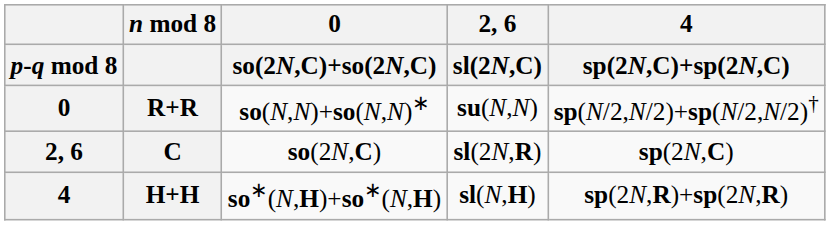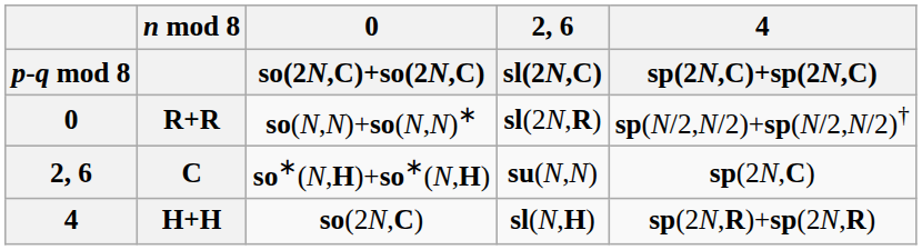R+R | 2, 6 / sl(2N,C): su(N,N) -> sl(2N,R)
C | 0 / so(2N,C)+so(2N,C): so(2N,C) -> so∗(N,H)+so∗(N,H)
C | 2, 6 / sl(2N,C): sl(2N,R) -> su(N,N)
H+H | 0 / so(2N,C)+so(2N,C): so∗(N,H)+so∗(N,H) -> so(2N,C)
